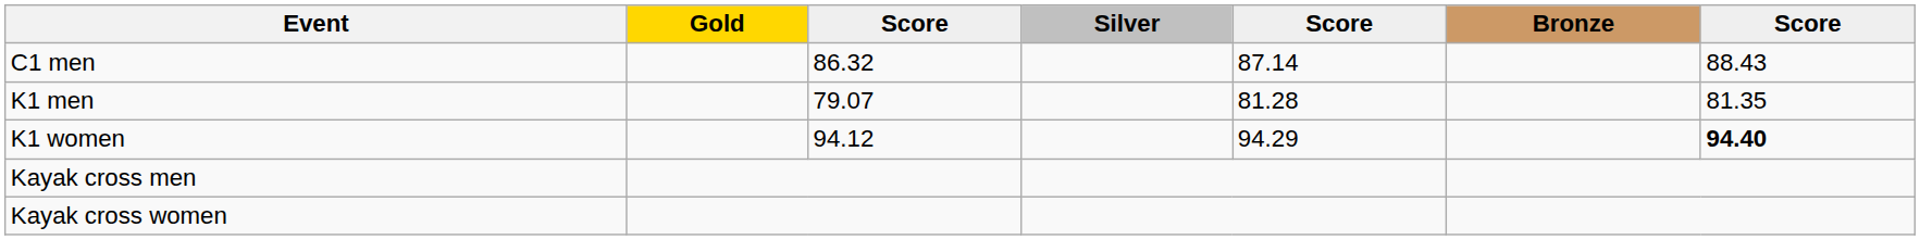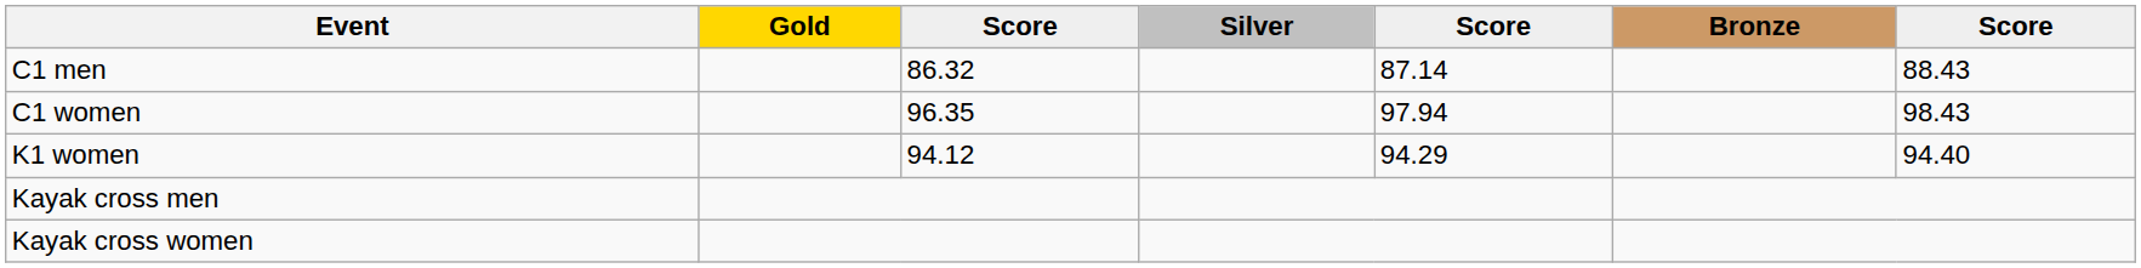+ row: C1 women | 96.35 | 97.94 | 98.43
- row: K1 men | 79.07 | 81.28 | 81.35
K1 women | column 7: bold -> normal
